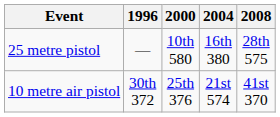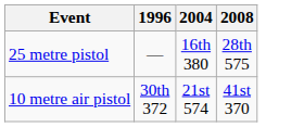- column: 2000 | 10th 580 | 25th 376
